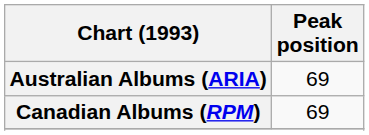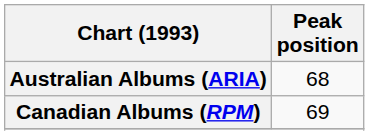Australian Albums (ARIA) | Peak position: 69 -> 68
